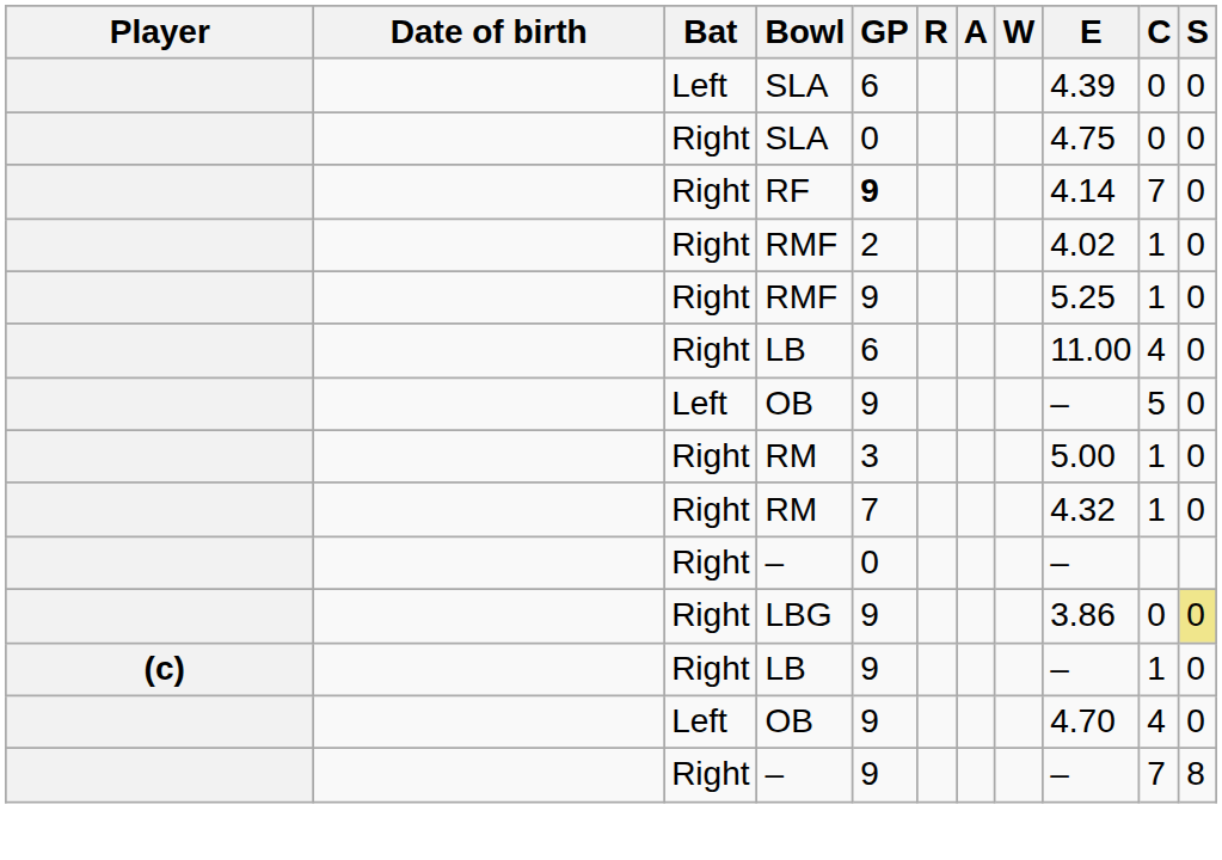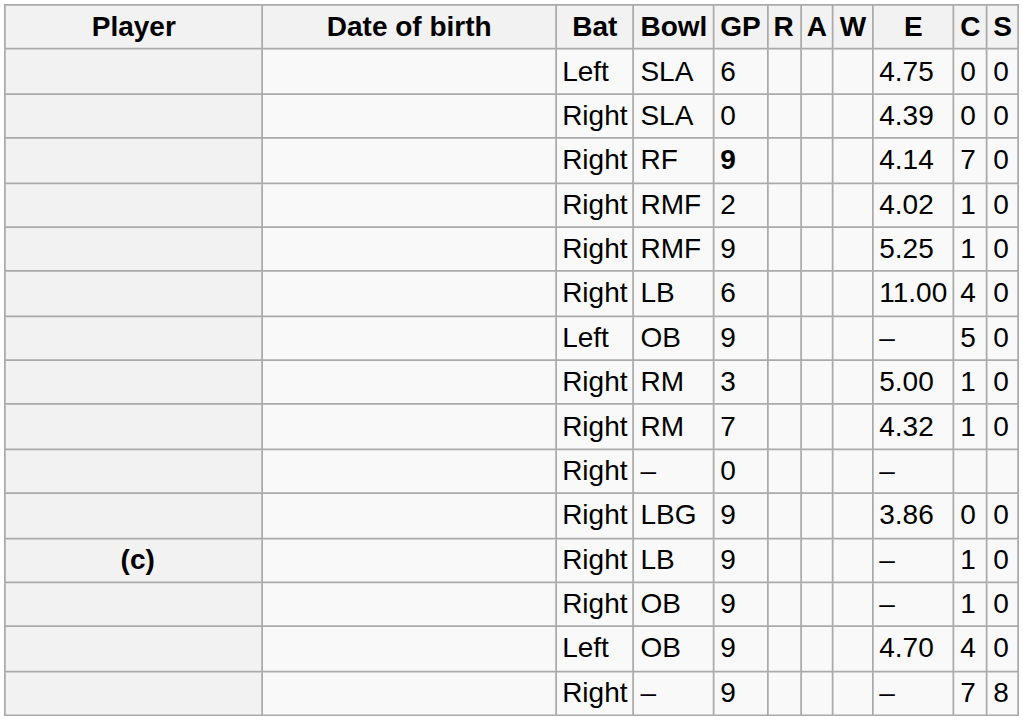Left / SLA | E: 4.39 -> 4.75
Right / SLA | E: 4.75 -> 4.39
LBG | S: khaki background -> no background
+ row: Right | OB | 9 | – | 1 | 0
